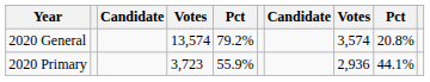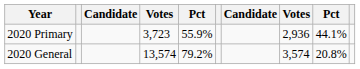rows swapped: 2020 Primary <-> 2020 General
